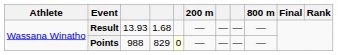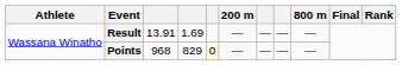Result | column 3: 13.93 -> 13.91
Result | column 4: 1.68 -> 1.69
Points | column 3: 988 -> 968
